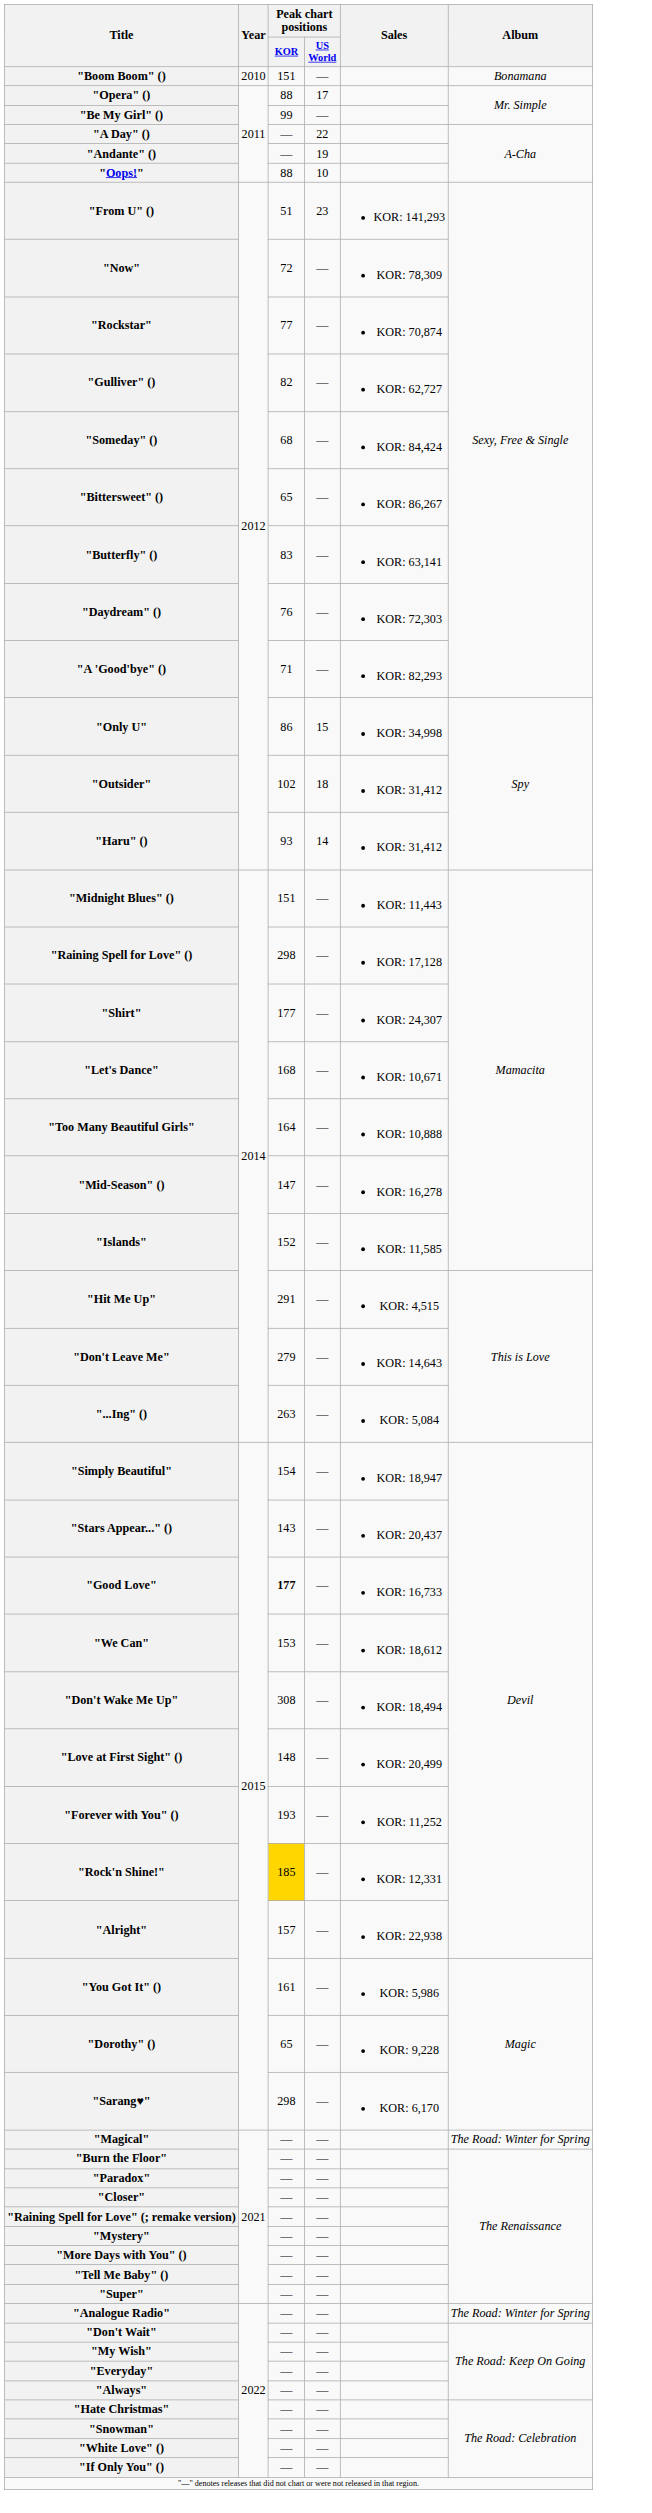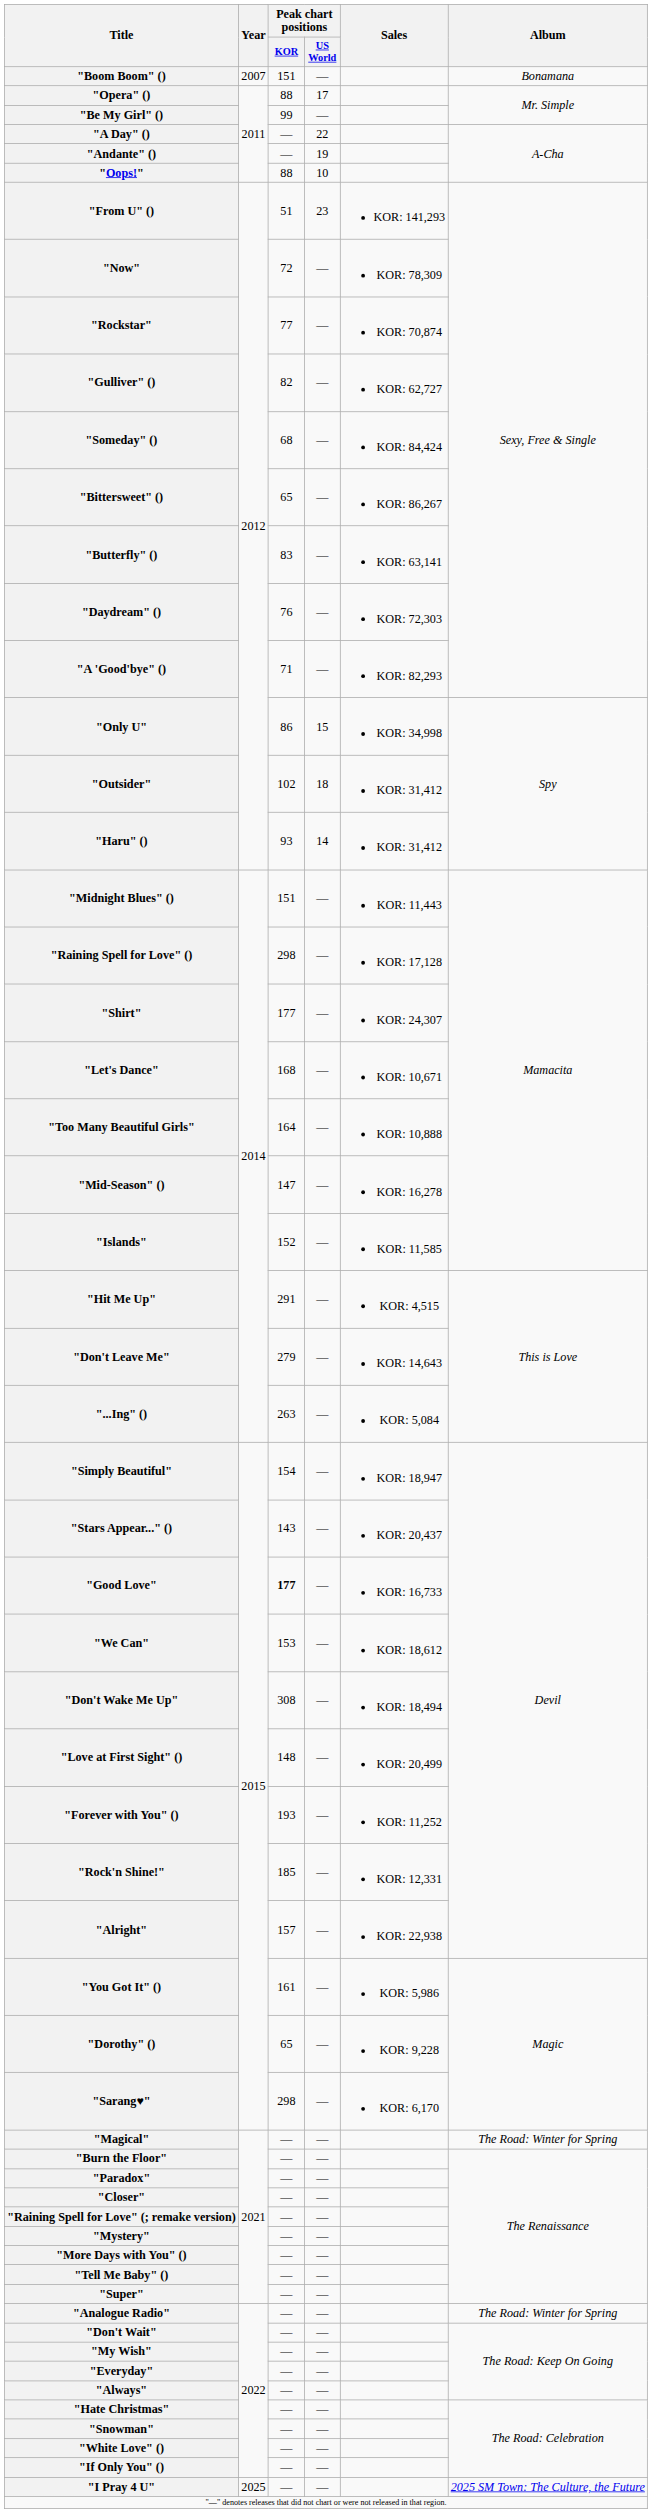"Boom Boom" () | Year: 2010 -> 2007
"Rock'n Shine!" | Peak chart positions / KOR: gold background -> no background
+ row: "I Pray 4 U" | 2025 | — | — | 2025 SM Town: The Culture, the Future
